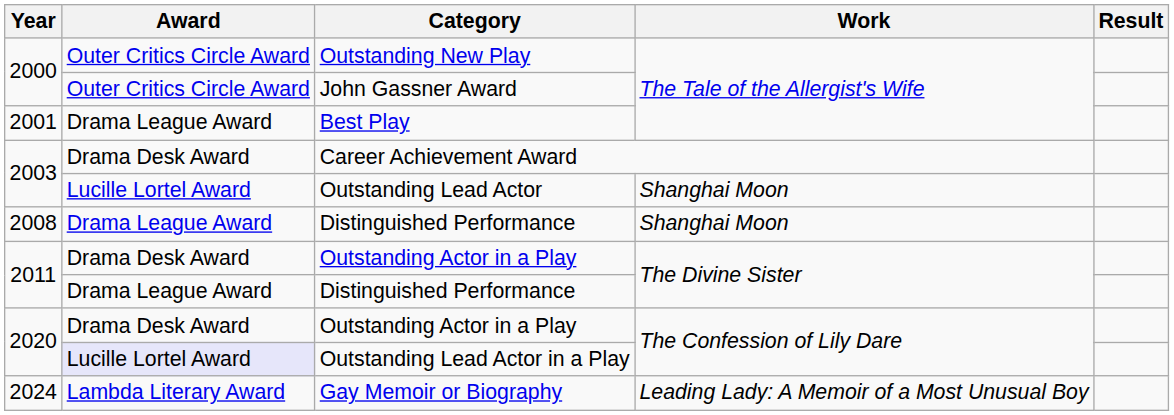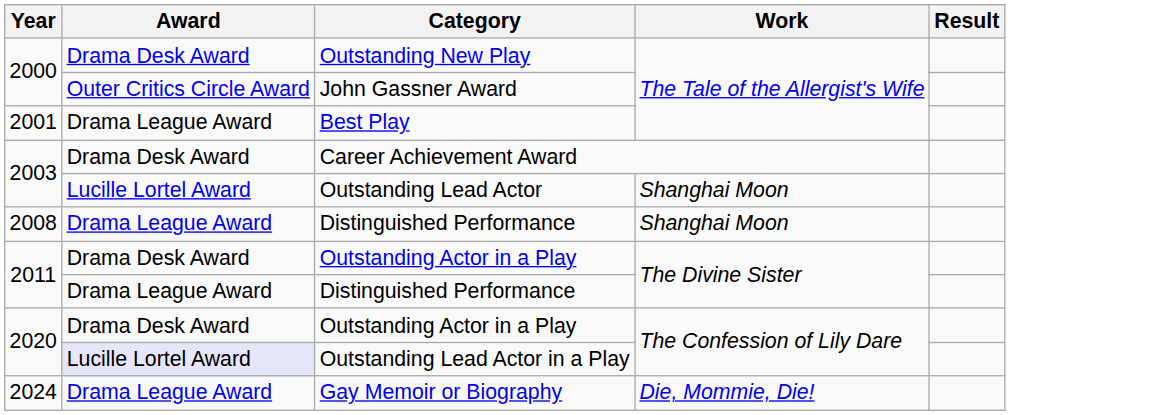Outstanding New Play | Award: Outer Critics Circle Award -> Drama Desk Award
Gay Memoir or Biography | Award: Lambda Literary Award -> Drama League Award
Gay Memoir or Biography | Work: Leading Lady: A Memoir of a Most Unusual Boy -> Die, Mommie, Die!
